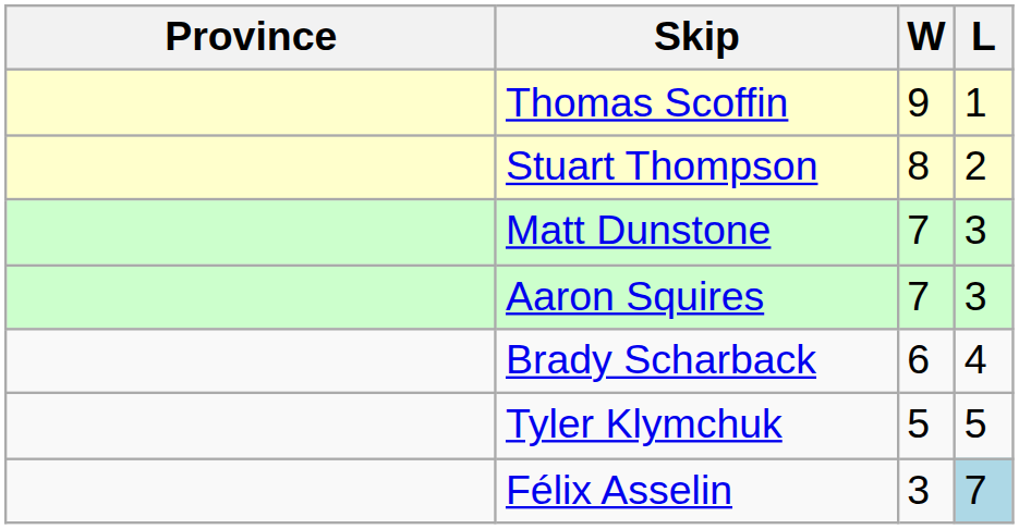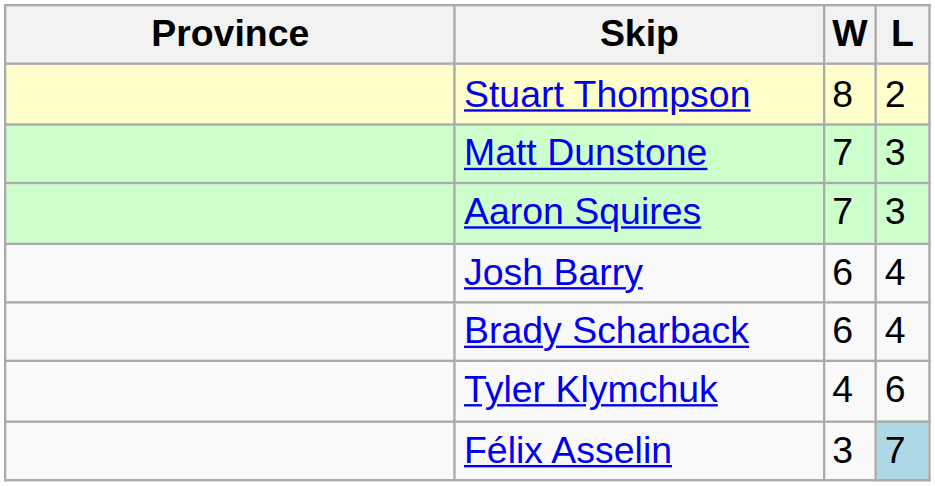- row: Thomas Scoffin | 9 | 1
+ row: Josh Barry | 6 | 4
Tyler Klymchuk | W: 5 -> 4
Tyler Klymchuk | L: 5 -> 6
